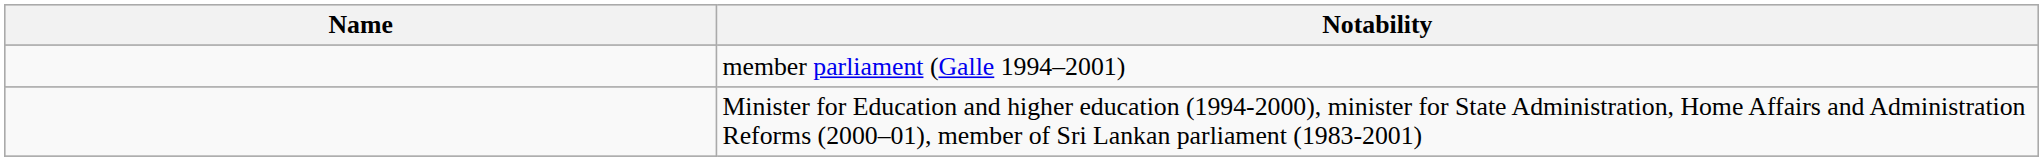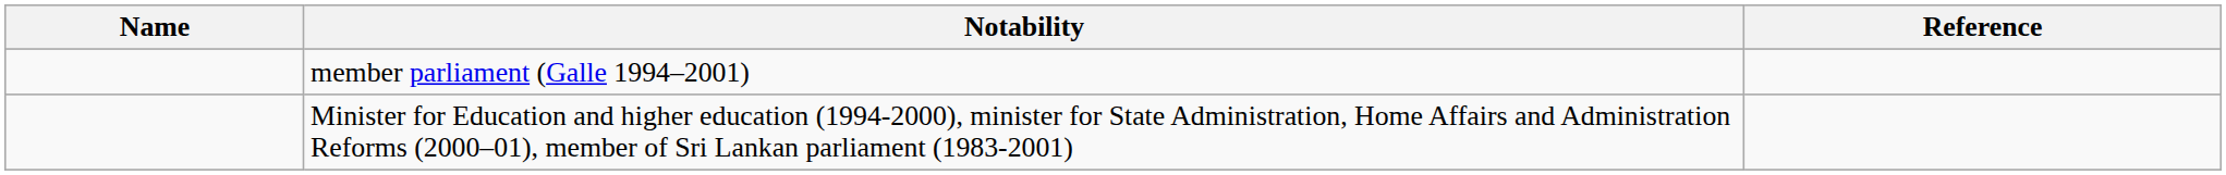+ column: Reference
